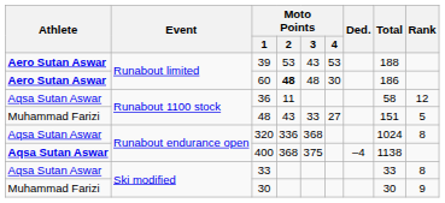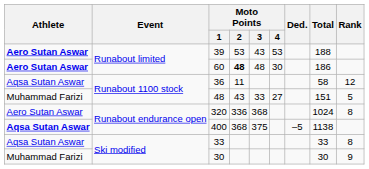320 | Athlete: Aqsa Sutan Aswar -> Aero Sutan Aswar
400 | Ded.: –4 -> –5
